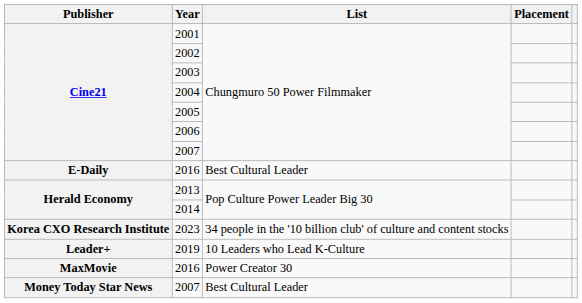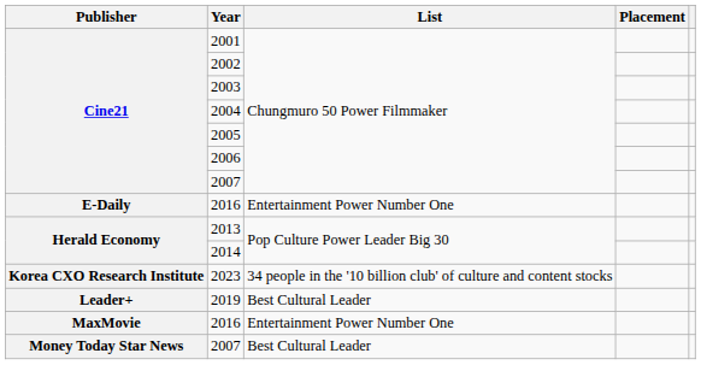E-Daily / 2016 | List: Best Cultural Leader -> Entertainment Power Number One
2019 | List: 10 Leaders who Lead K-Culture -> Best Cultural Leader
MaxMovie / 2016 | List: Power Creator 30 -> Entertainment Power Number One
